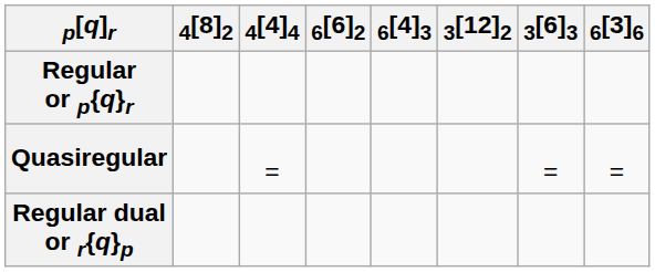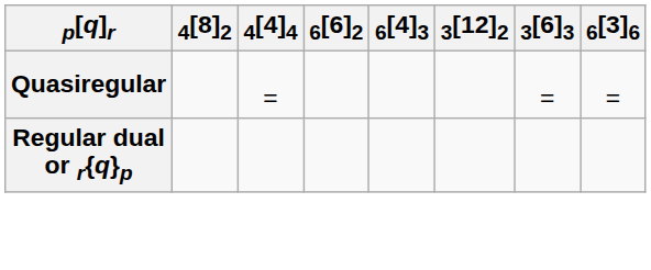- row: Regular or p{q}r
